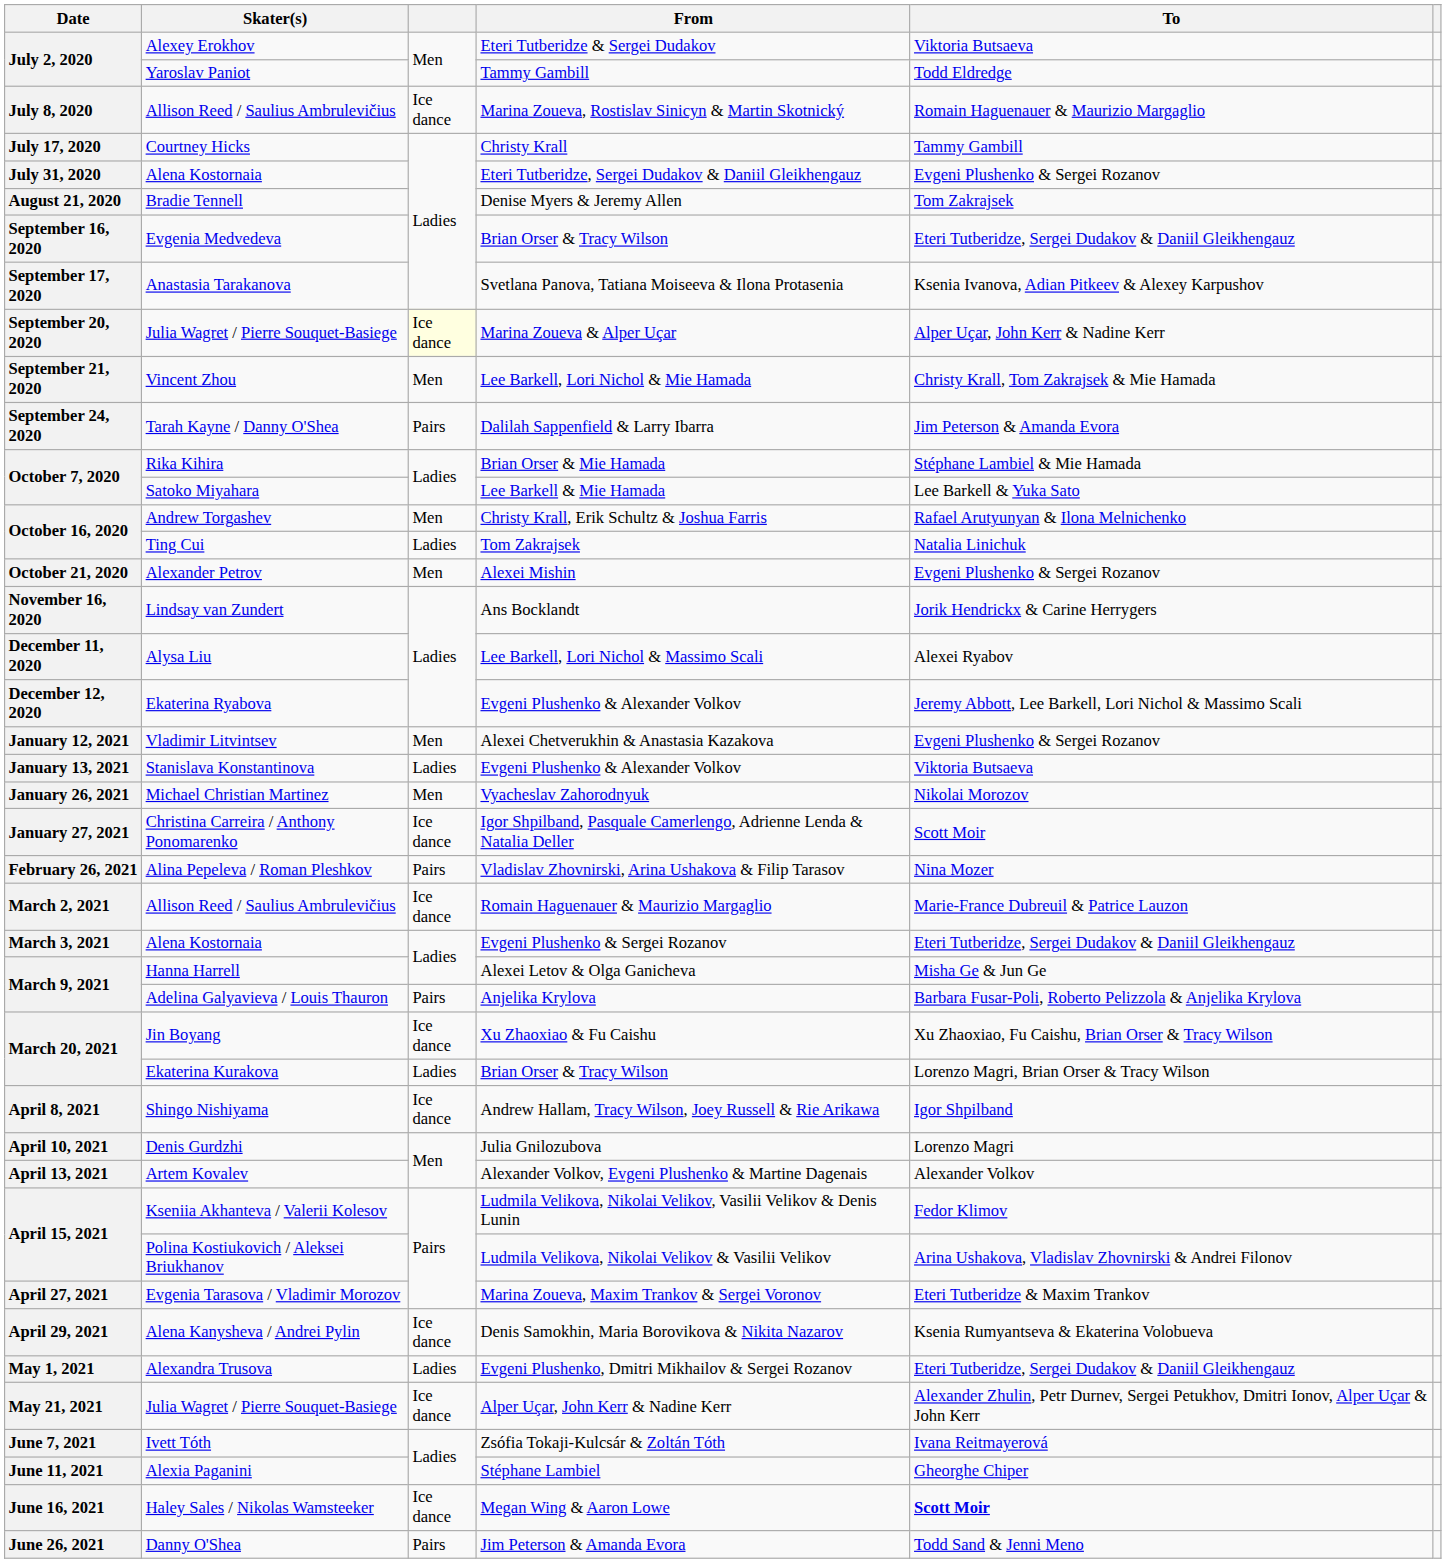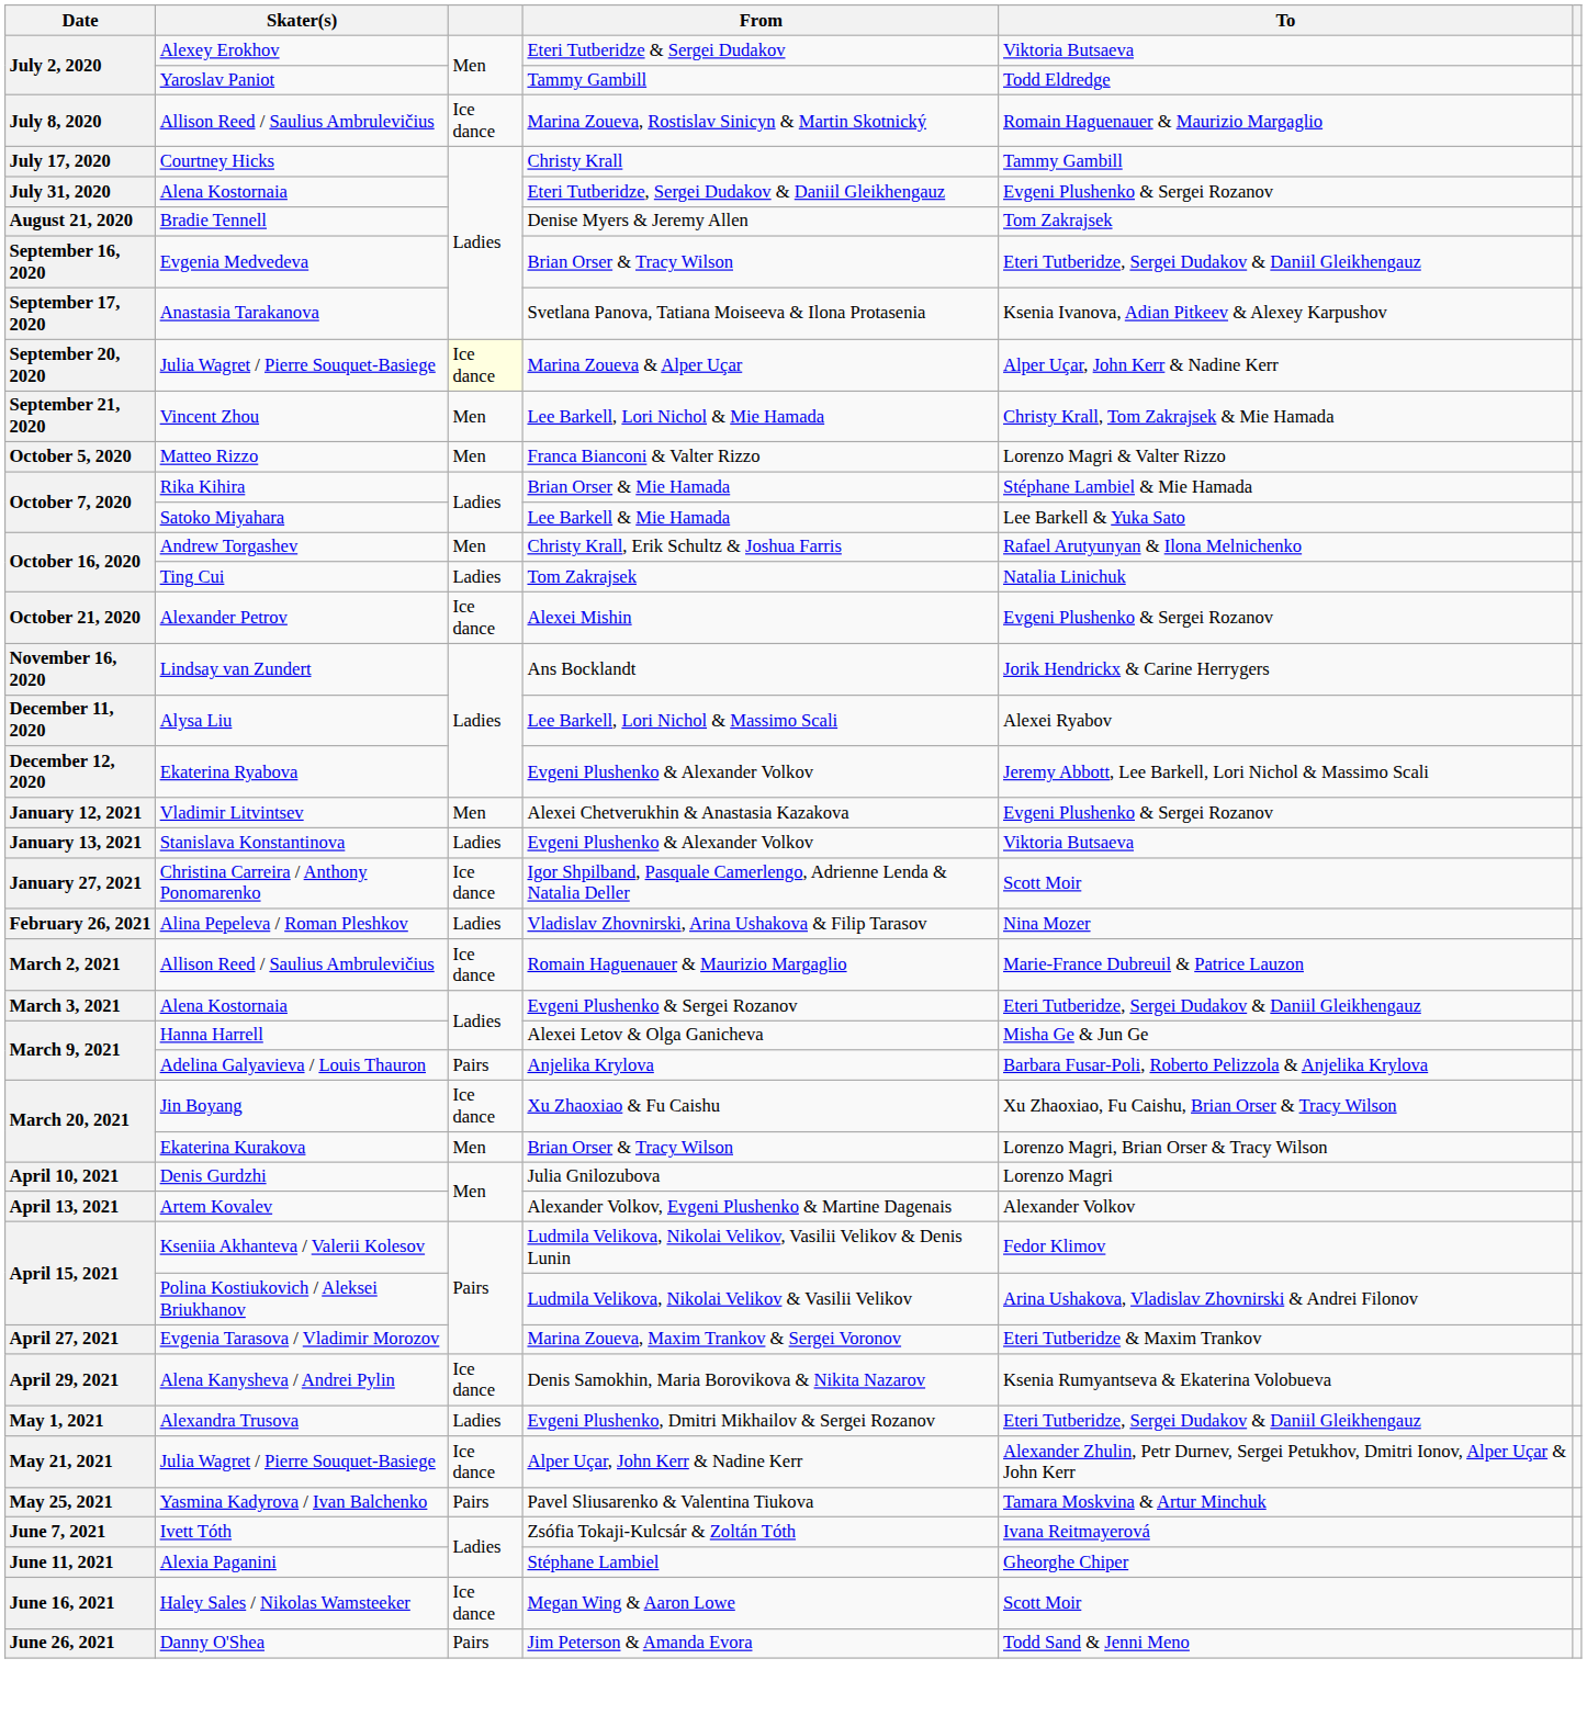- row: September 24, 2020 | Tarah Kayne / Danny O'Shea | Pairs | Dalilah Sappenfield & Larry Ibarra | Jim Peterson & Amanda Evora
+ row: October 5, 2020 | Matteo Rizzo | Men | Franca Bianconi & Valter Rizzo | Lorenzo Magri & Valter Rizzo
Alexei Mishin | column 3: Men -> Ice dance
- row: January 26, 2021 | Michael Christian Martinez | Men | Vyacheslav Zahorodnyuk | Nikolai Morozov
Vladislav Zhovnirski, Arina Ushakova & Filip Tarasov | column 3: Pairs -> Ladies
Ekaterina Kurakova / Brian Orser & Tracy Wilson | column 3: Ladies -> Men
- row: April 8, 2021 | Shingo Nishiyama | Ice dance | Andrew Hallam, Tracy Wilson, Joey Russell & Rie Arikawa | Igor Shpilband
+ row: May 25, 2021 | Yasmina Kadyrova / Ivan Balchenko | Pairs | Pavel Sliusarenko & Valentina Tiukova | Tamara Moskvina & Artur Minchuk
Megan Wing & Aaron Lowe | To: bold -> normal
